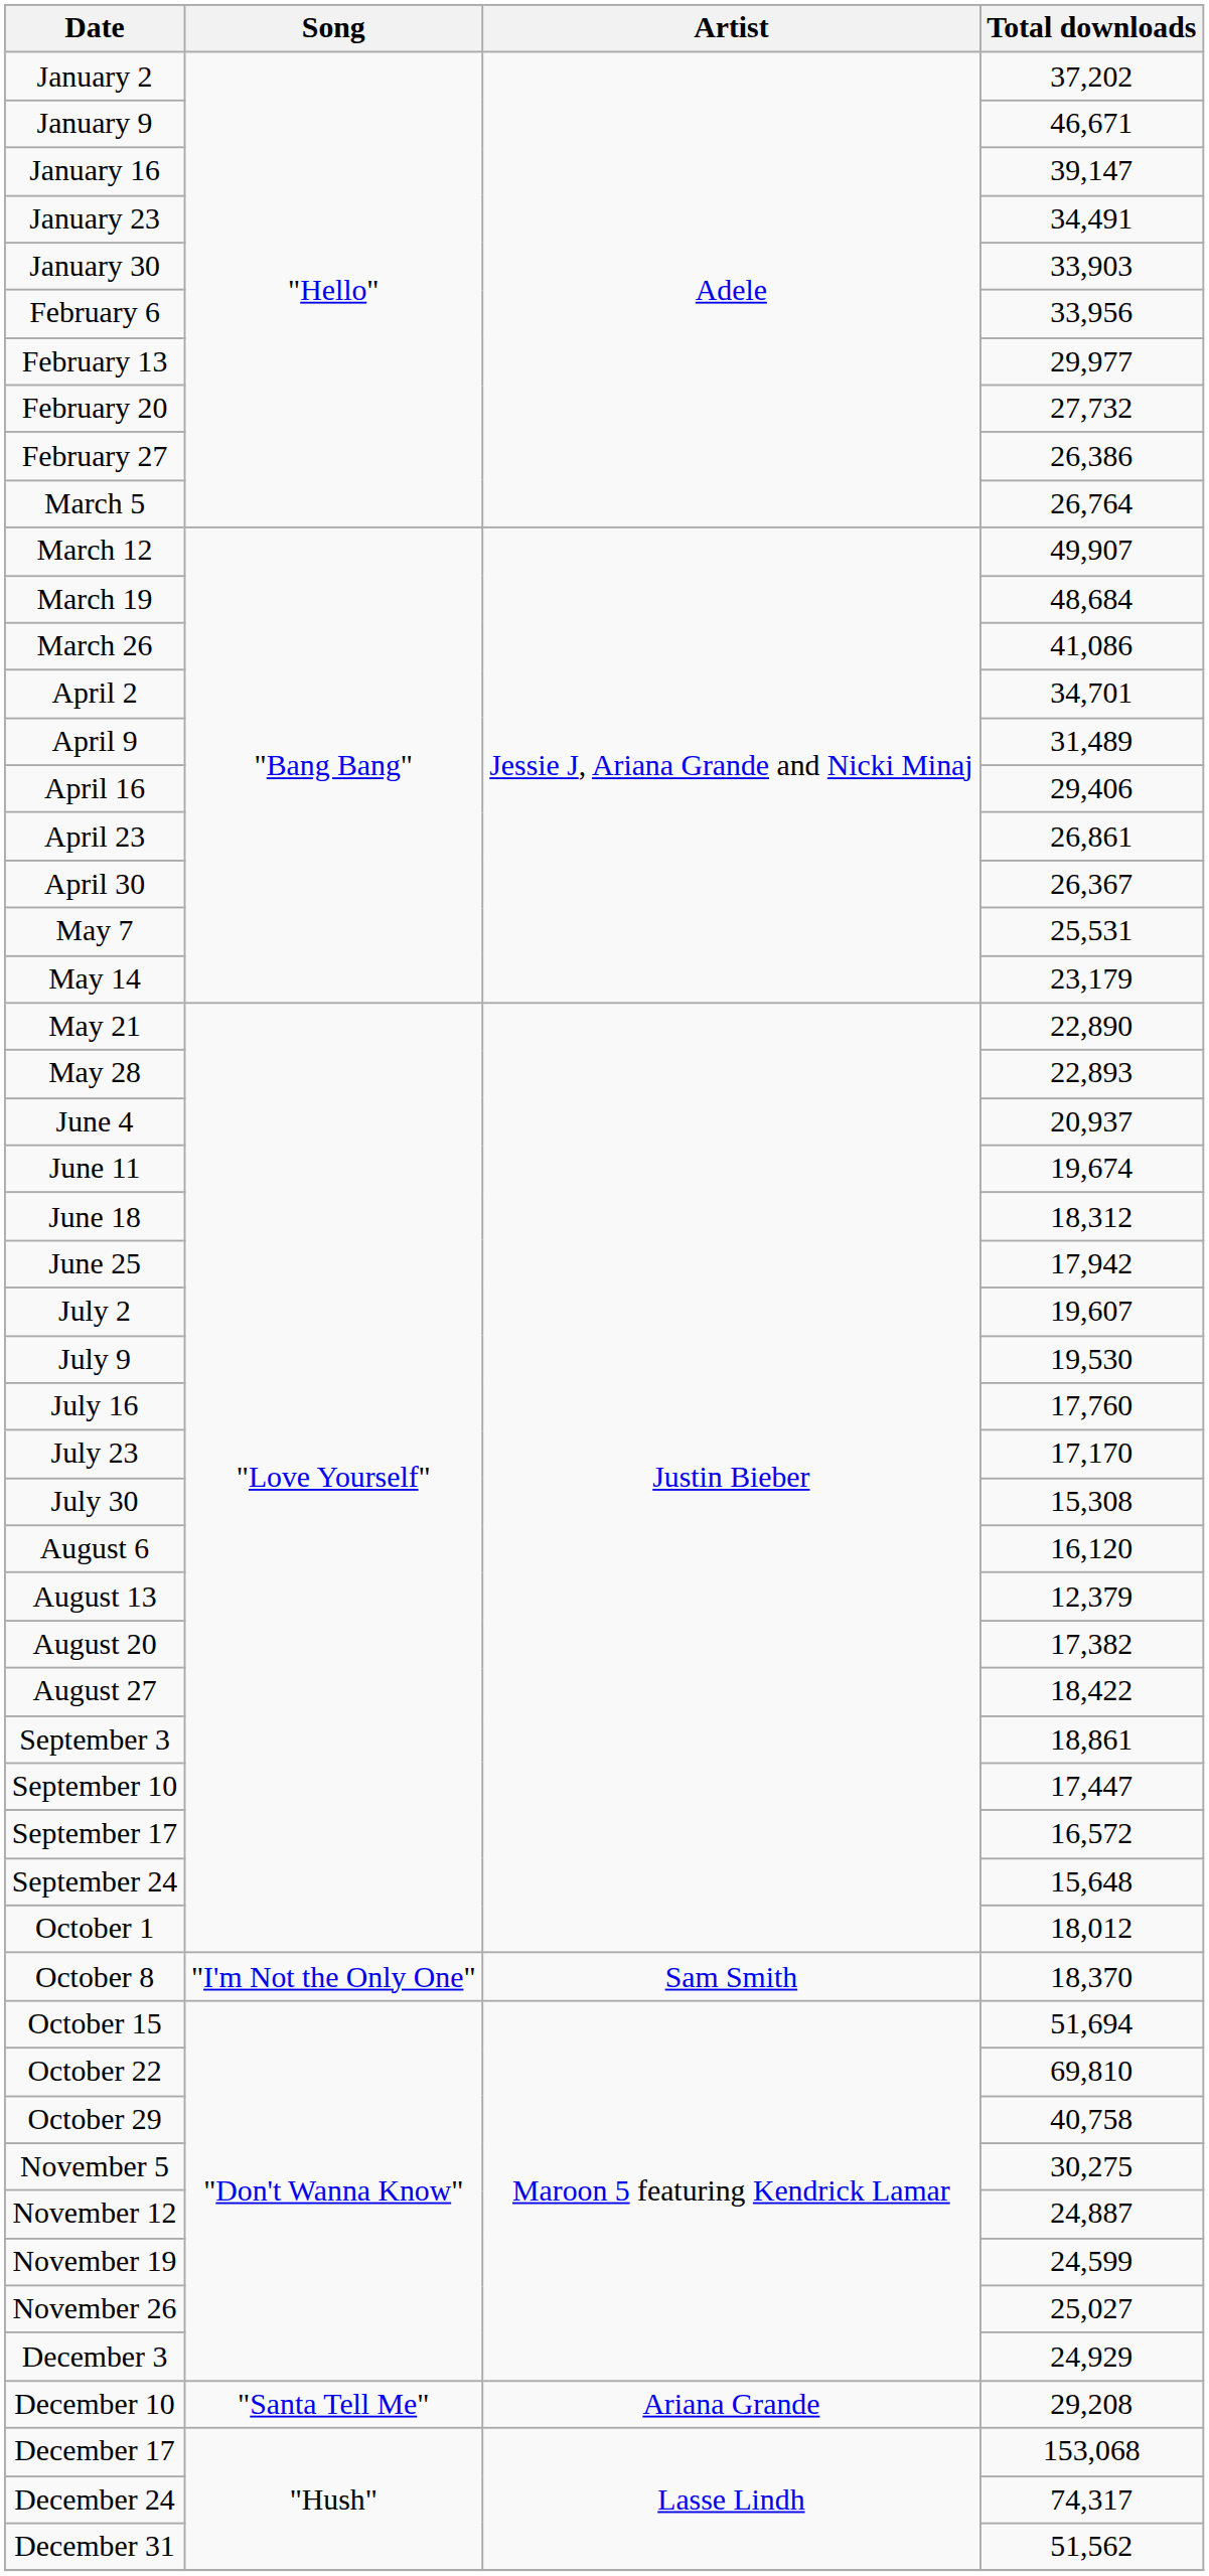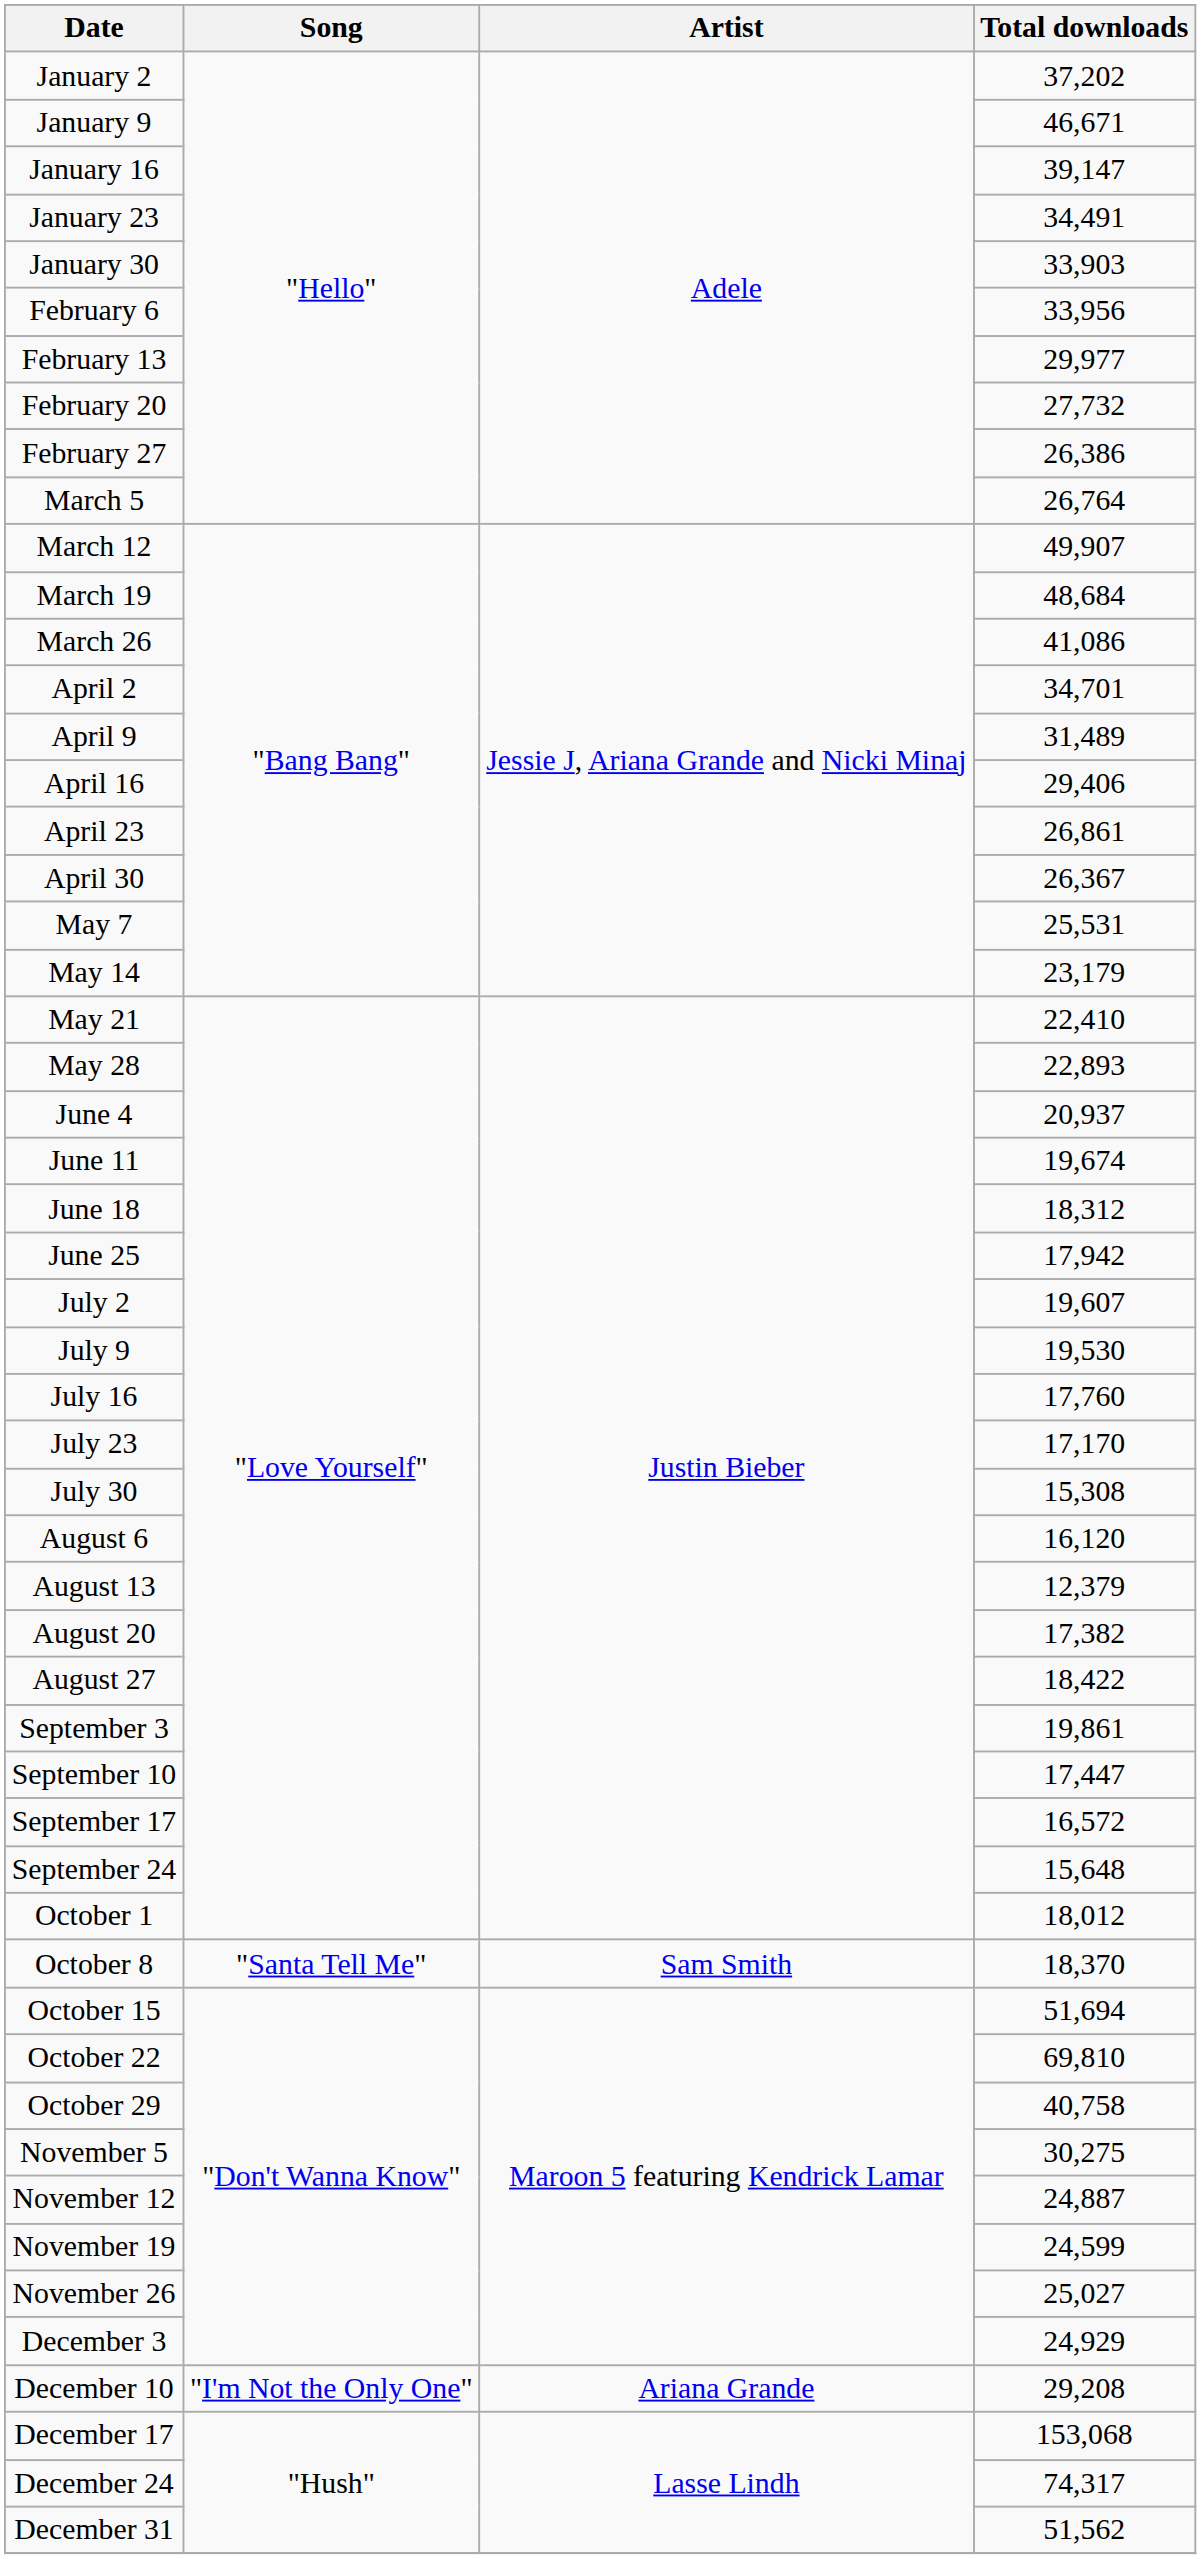May 21 | Total downloads: 22,890 -> 22,410
September 3 | Total downloads: 18,861 -> 19,861
October 8 | Song: "I'm Not the Only One" -> "Santa Tell Me"
December 10 | Song: "Santa Tell Me" -> "I'm Not the Only One"
